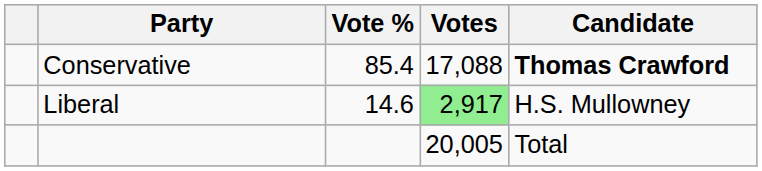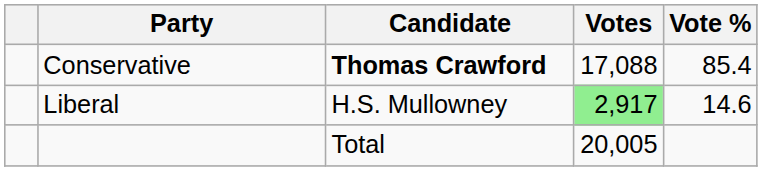columns swapped: Candidate <-> Vote %
